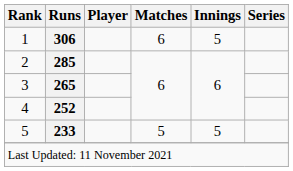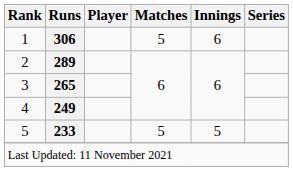1 | Matches: 6 -> 5
1 | Innings: 5 -> 6
2 | Runs: 285 -> 289
4 | Runs: 252 -> 249
